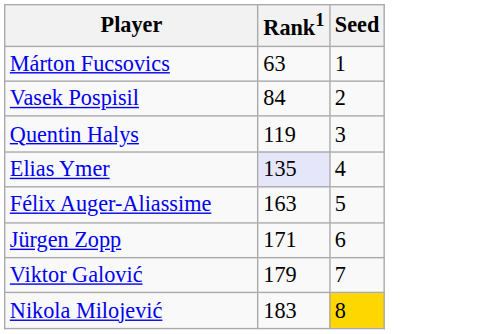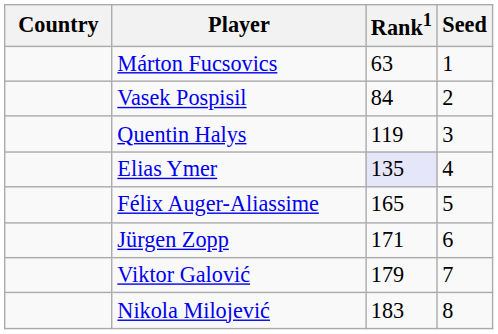+ column: Country
Félix Auger-Aliassime | Rank1: 163 -> 165
Nikola Milojević | Seed: gold background -> no background
